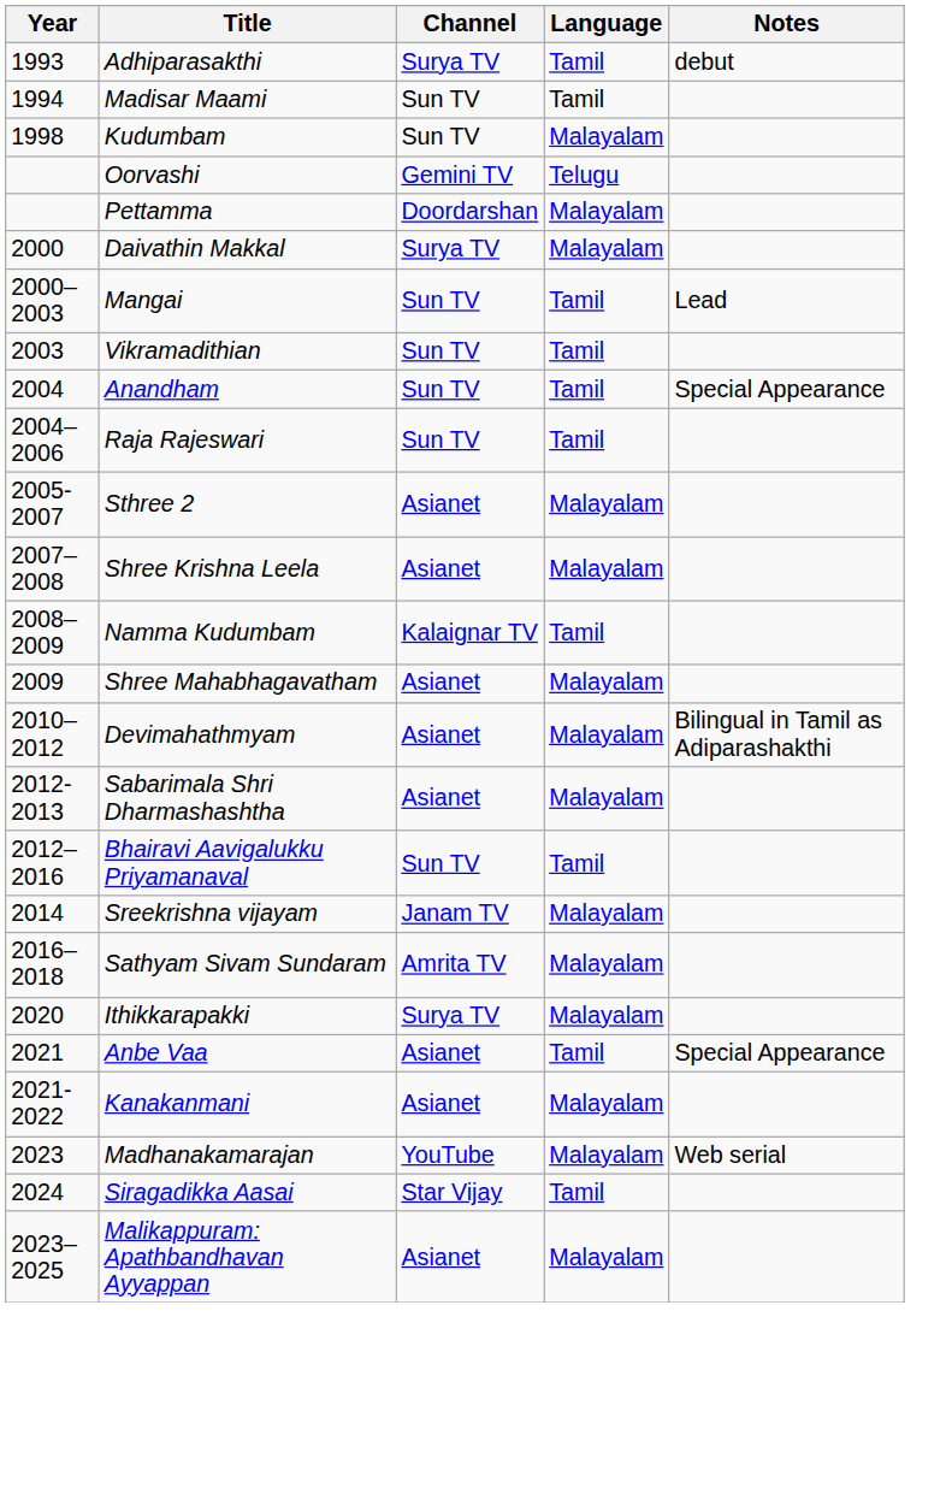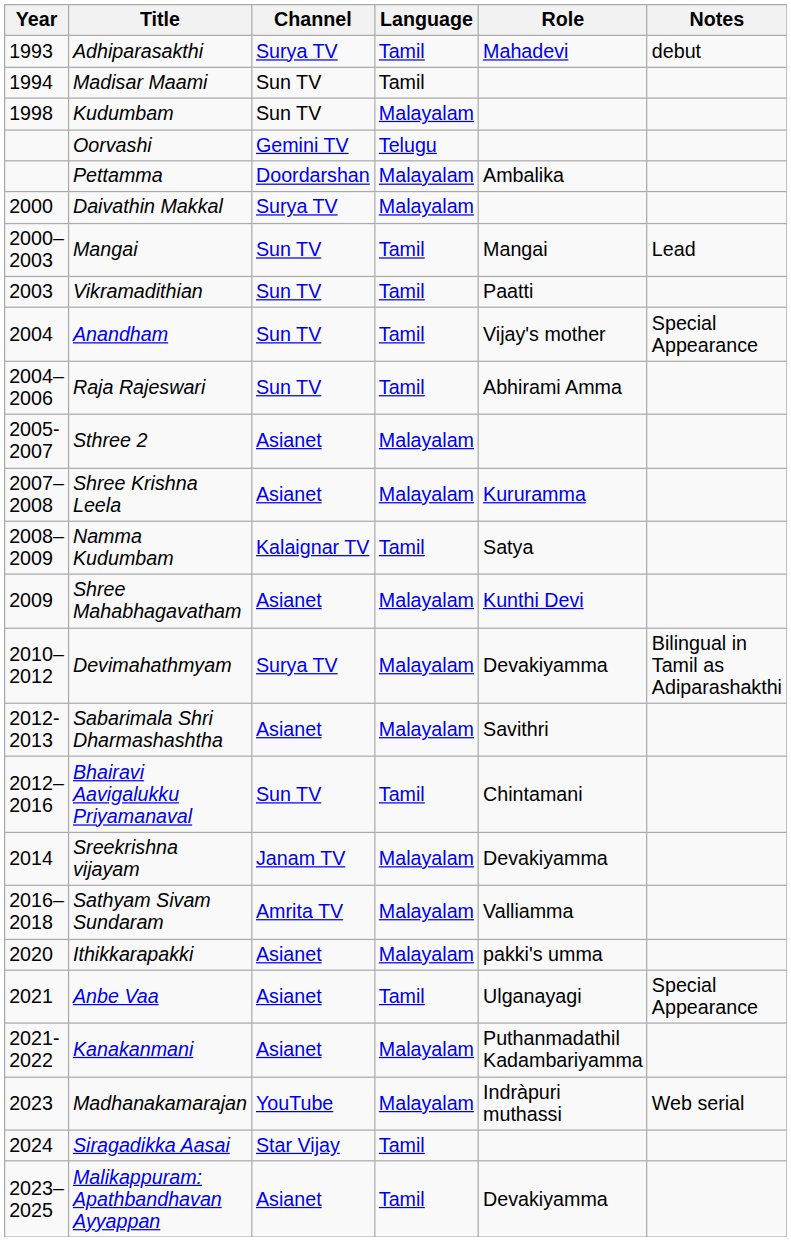+ column: Role | Mahadevi | Ambalika | Mangai | Paatti | Vijay's mother | Abhirami Amma | Kururamma | Satya | Kunthi Devi | Devakiyamma | Savithri | Chintamani | Devakiyamma | Valliamma | pakki's umma | Ulganayagi | Puthanmadathil Kadambariyamma | Indràpuri muthassi | Devakiyamma
Devimahathmyam | Channel: Asianet -> Surya TV
Ithikkarapakki | Channel: Surya TV -> Asianet
Malikappuram: Apathbandhavan Ayyappan | Language: Malayalam -> Tamil
